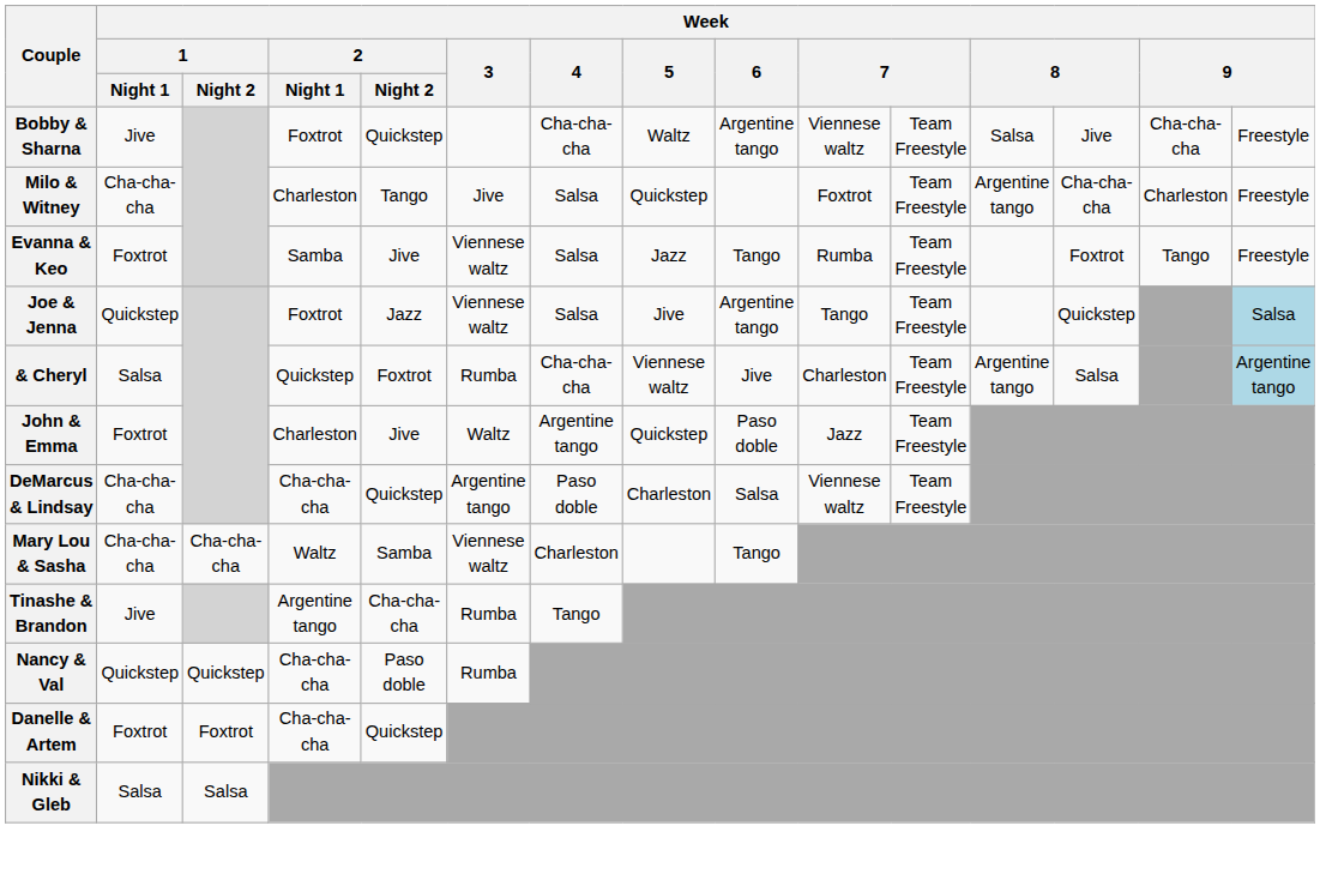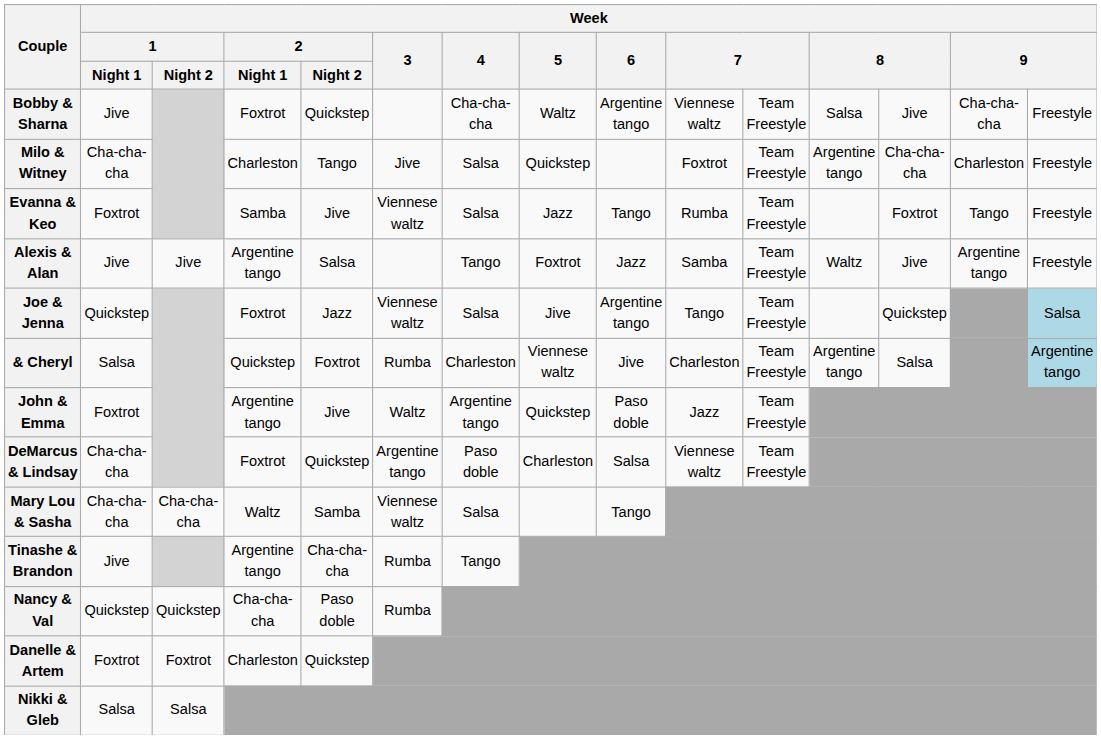+ row: Alexis & Alan | Jive | Jive | Argentine tango | Salsa | Tango | Foxtrot | Jazz | Samba | Team Freestyle | Waltz | Jive | Argentine tango | Freestyle
& Cheryl | Week / 4: Cha-cha-cha -> Charleston
John & Emma | Week / 2 / Night 1: Charleston -> Argentine tango
DeMarcus & Lindsay | Week / 2 / Night 1: Cha-cha-cha -> Foxtrot
Mary Lou & Sasha | Week / 4: Charleston -> Salsa
Danelle & Artem | Week / 2 / Night 1: Cha-cha-cha -> Charleston
